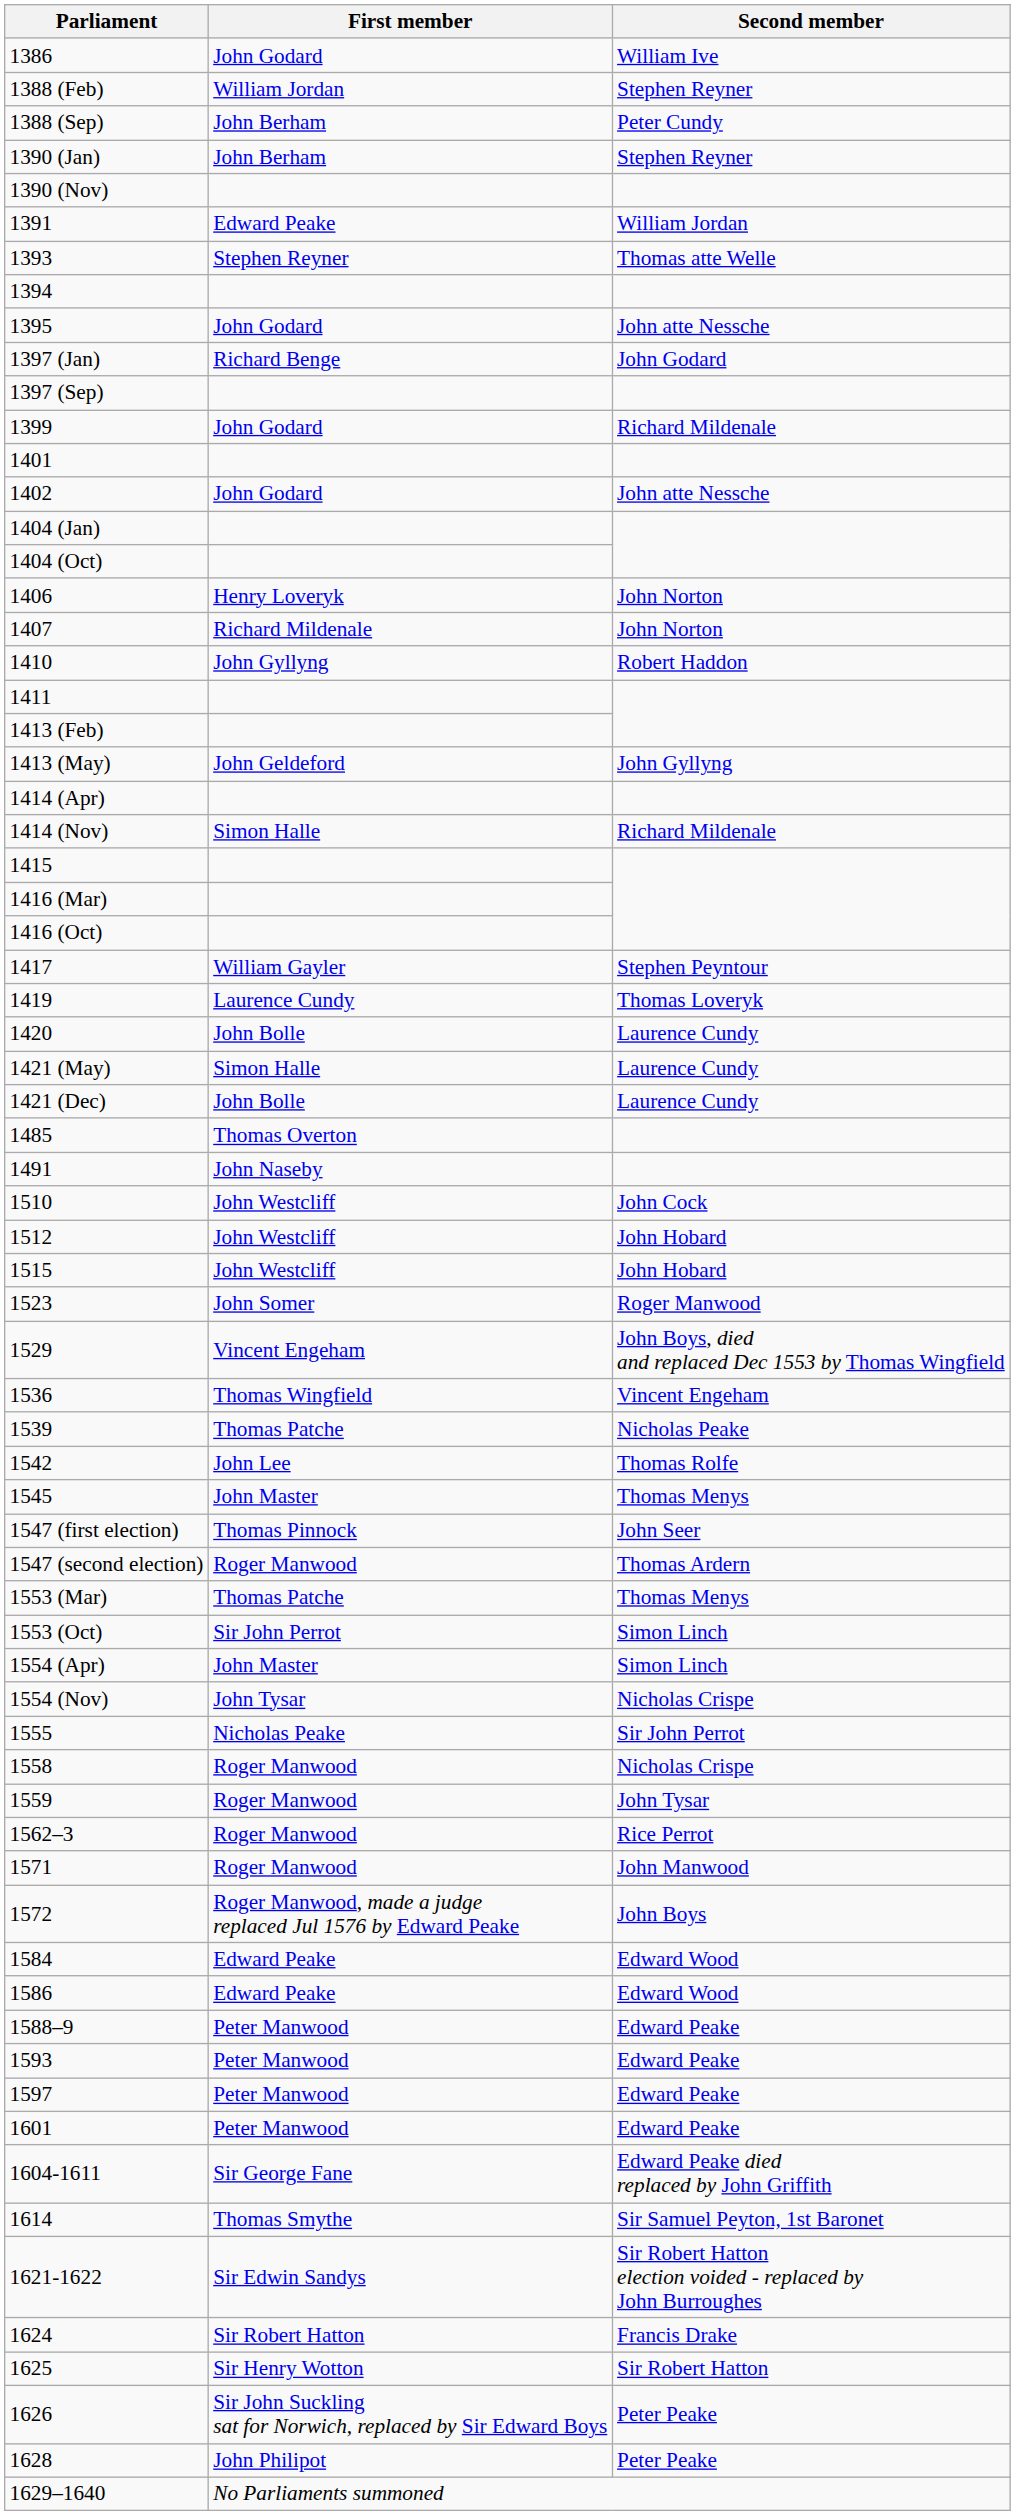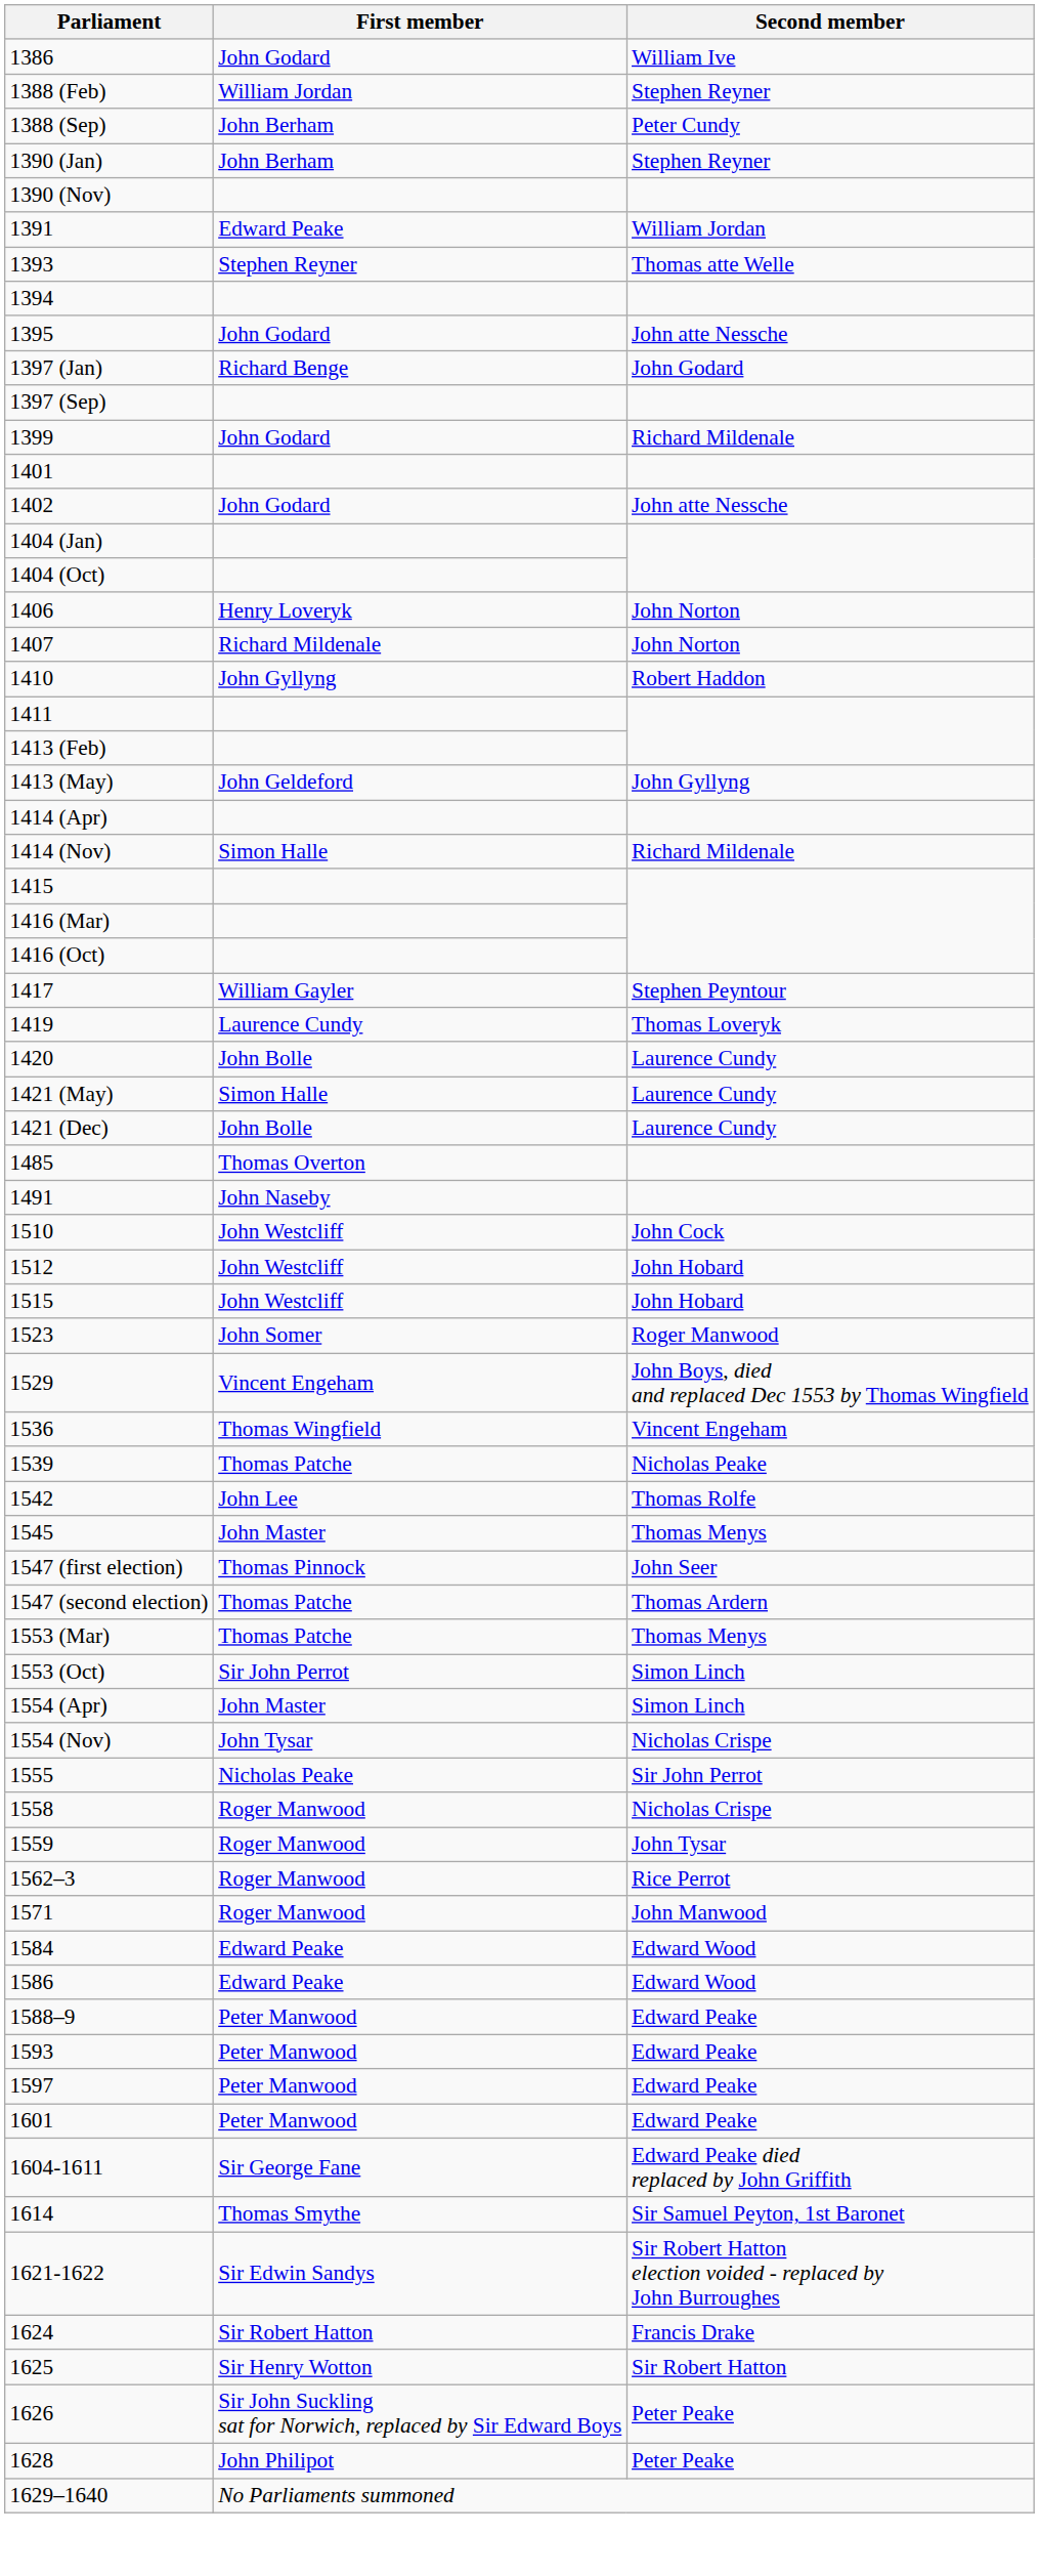1547 (second election) | First member: Roger Manwood -> Thomas Patche
- row: 1572 | Roger Manwood, made a judge replaced Jul 1576 by Edward Peake | John Boys
